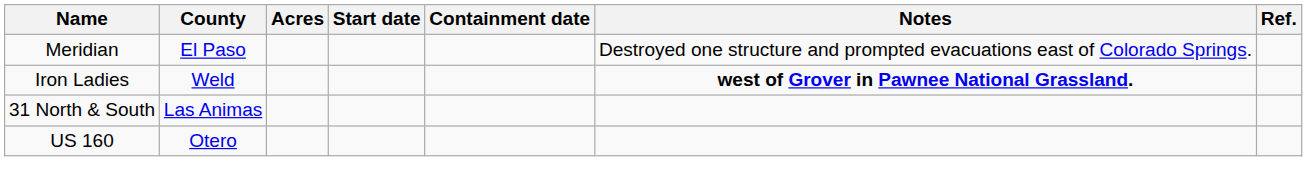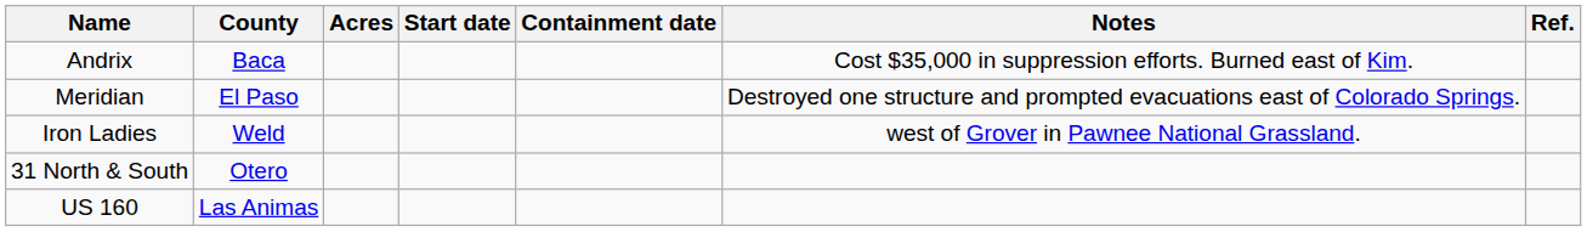+ row: Andrix | Baca | Cost $35,000 in suppression efforts. Burned east of Kim.
Iron Ladies | Notes: bold -> normal
31 North & South | County: Las Animas -> Otero
US 160 | County: Otero -> Las Animas
